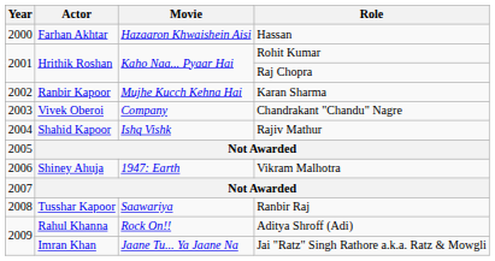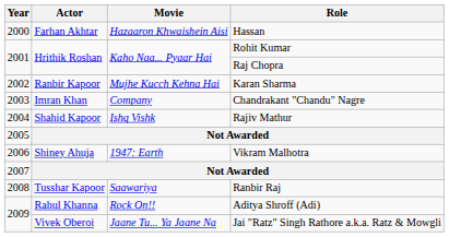Chandrakant "Chandu" Nagre | Actor: Vivek Oberoi -> Imran Khan
Jai "Ratz" Singh Rathore a.k.a. Ratz & Mowgli | Actor: Imran Khan -> Vivek Oberoi
